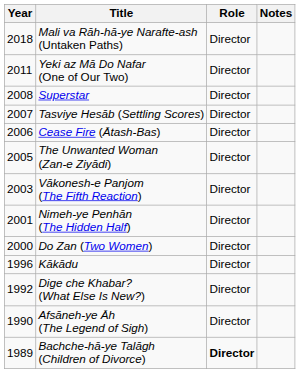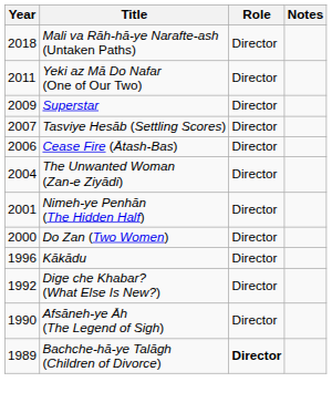Superstar | Year: 2008 -> 2009
The Unwanted Woman (Zan-e Ziyādi) | Year: 2005 -> 2004
- row: 2003 | Vākonesh-e Panjom (The Fifth Reaction) | Director
